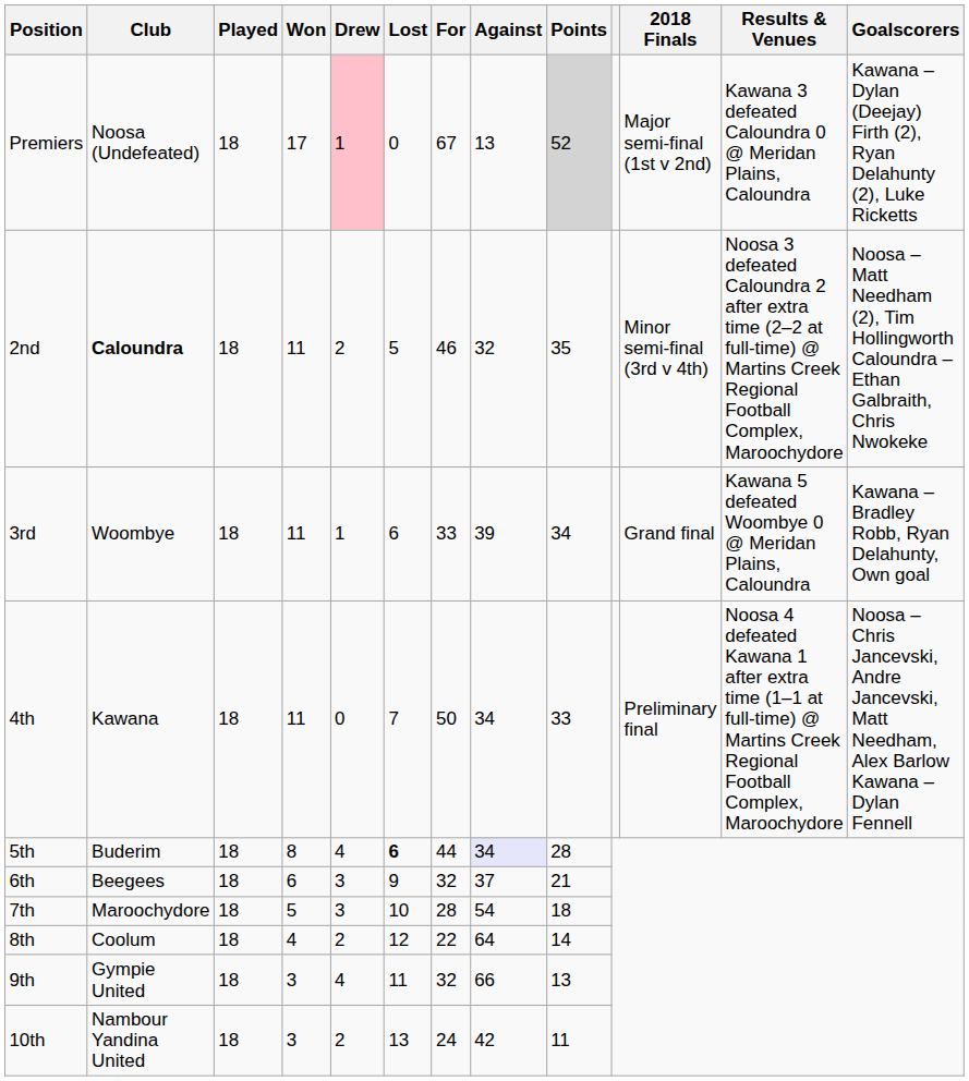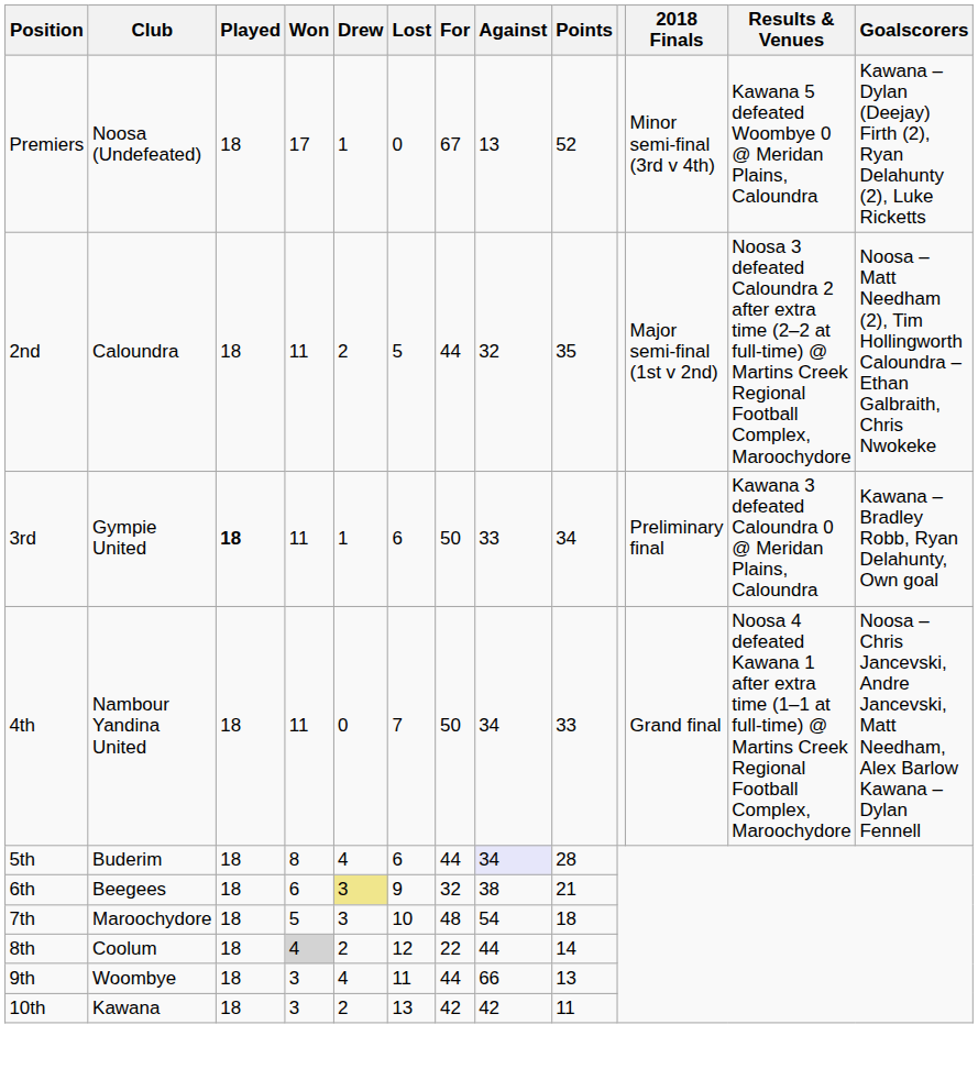Premiers | Drew: pink background -> no background
Premiers | Points: lightgrey background -> no background
Premiers | 2018 Finals: Major semi-final (1st v 2nd) -> Minor semi-final (3rd v 4th)
Premiers | Results & Venues: Kawana 3 defeated Caloundra 0 @ Meridan Plains, Caloundra -> Kawana 5 defeated Woombye 0 @ Meridan Plains, Caloundra
2nd | Club: bold -> normal
2nd | For: 46 -> 44
2nd | 2018 Finals: Minor semi-final (3rd v 4th) -> Major semi-final (1st v 2nd)
3rd | Club: Woombye -> Gympie United
3rd | Played: normal -> bold
3rd | For: 33 -> 50
3rd | Against: 39 -> 33
3rd | 2018 Finals: Grand final -> Preliminary final
3rd | Results & Venues: Kawana 5 defeated Woombye 0 @ Meridan Plains, Caloundra -> Kawana 3 defeated Caloundra 0 @ Meridan Plains, Caloundra
4th | Club: Kawana -> Nambour Yandina United
4th | 2018 Finals: Preliminary final -> Grand final
5th | Lost: bold -> normal
6th | Drew: no background -> khaki background
6th | Against: 37 -> 38
7th | For: 28 -> 48
8th | Won: no background -> lightgrey background
8th | Against: 64 -> 44
9th | Club: Gympie United -> Woombye
9th | For: 32 -> 44
10th | Club: Nambour Yandina United -> Kawana
10th | For: 24 -> 42
